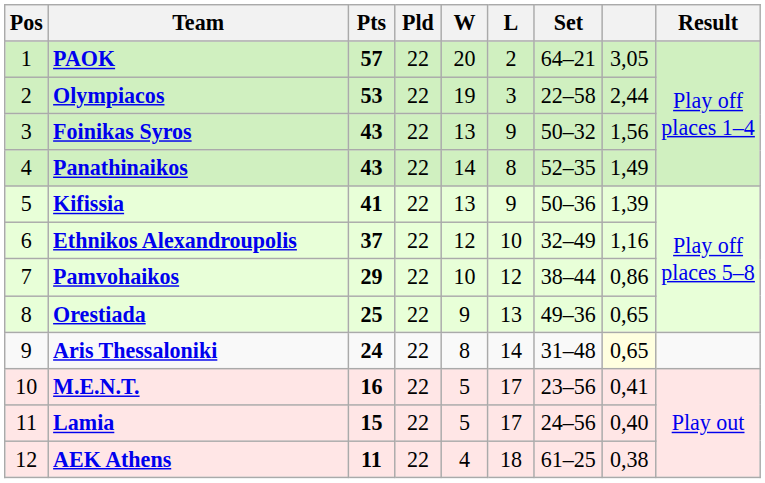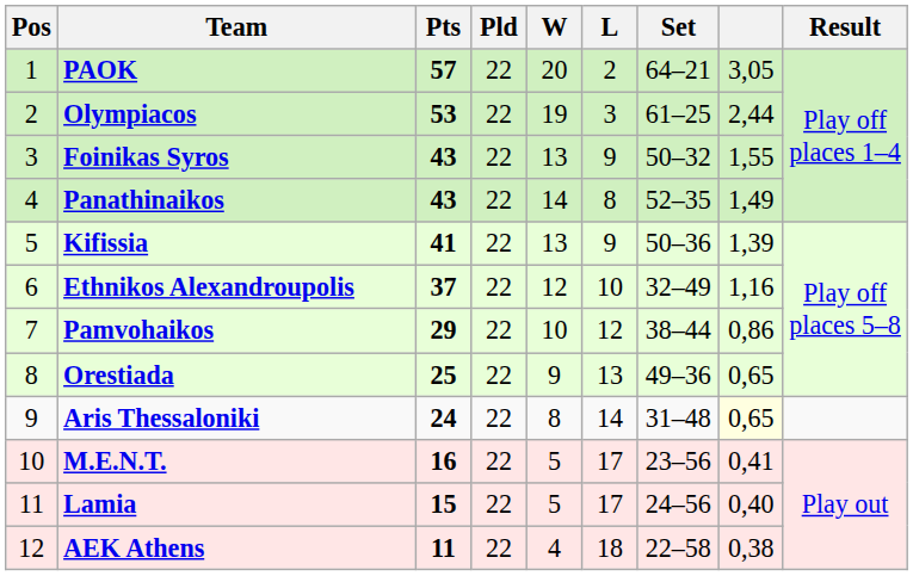Olympiacos | Set: 22–58 -> 61–25
Foinikas Syros | column 8: 1,56 -> 1,55
AEK Athens | Set: 61–25 -> 22–58
